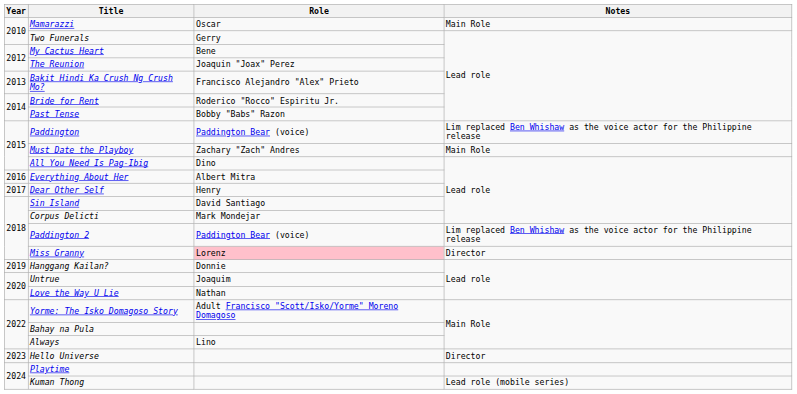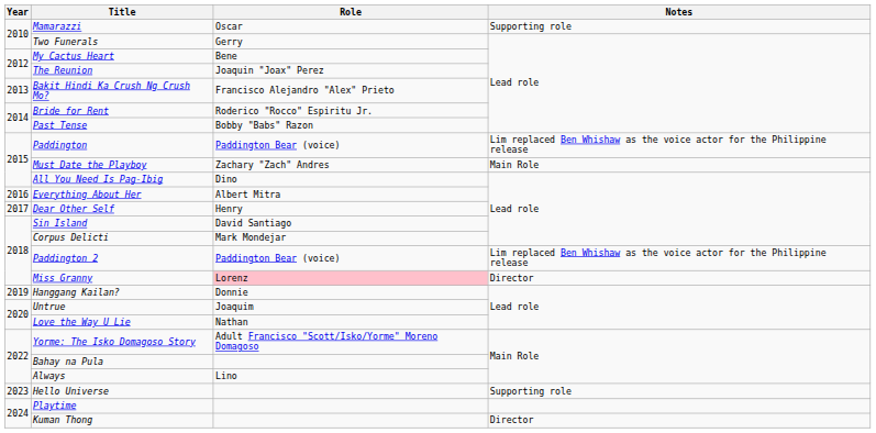Mamarazzi | Notes: Main Role -> Supporting role
Hello Universe | Notes: Director -> Supporting role
Kuman Thong | Notes: Lead role (mobile series) -> Director
